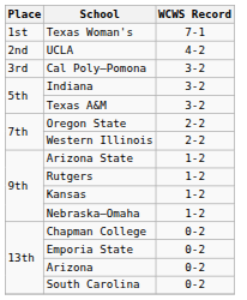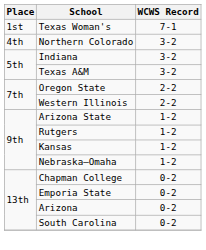- row: 2nd | UCLA | 4-2
- row: 3rd | Cal Poly–Pomona | 3-2
+ row: 4th | Northern Colorado | 3-2
